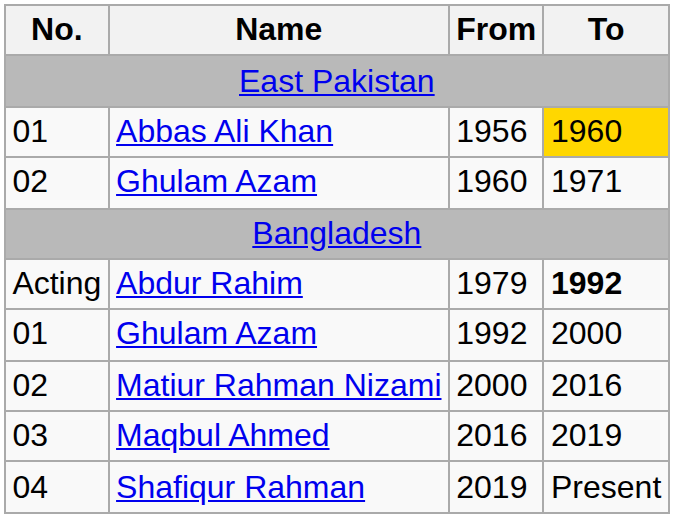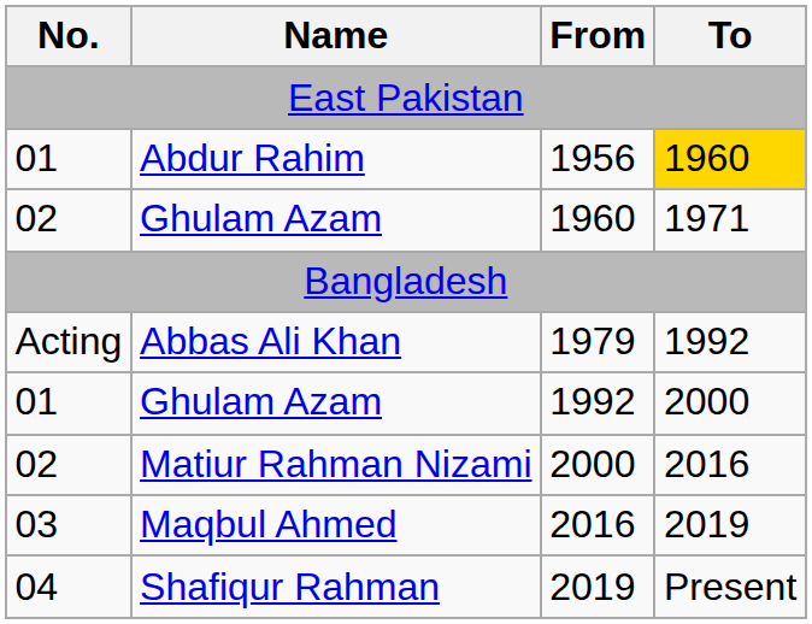1956 | Name: Abbas Ali Khan -> Abdur Rahim
1979 | Name: Abdur Rahim -> Abbas Ali Khan
1979 | To: bold -> normal
